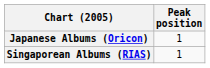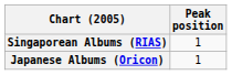rows swapped: Japanese Albums (Oricon) <-> Singaporean Albums (RIAS)
